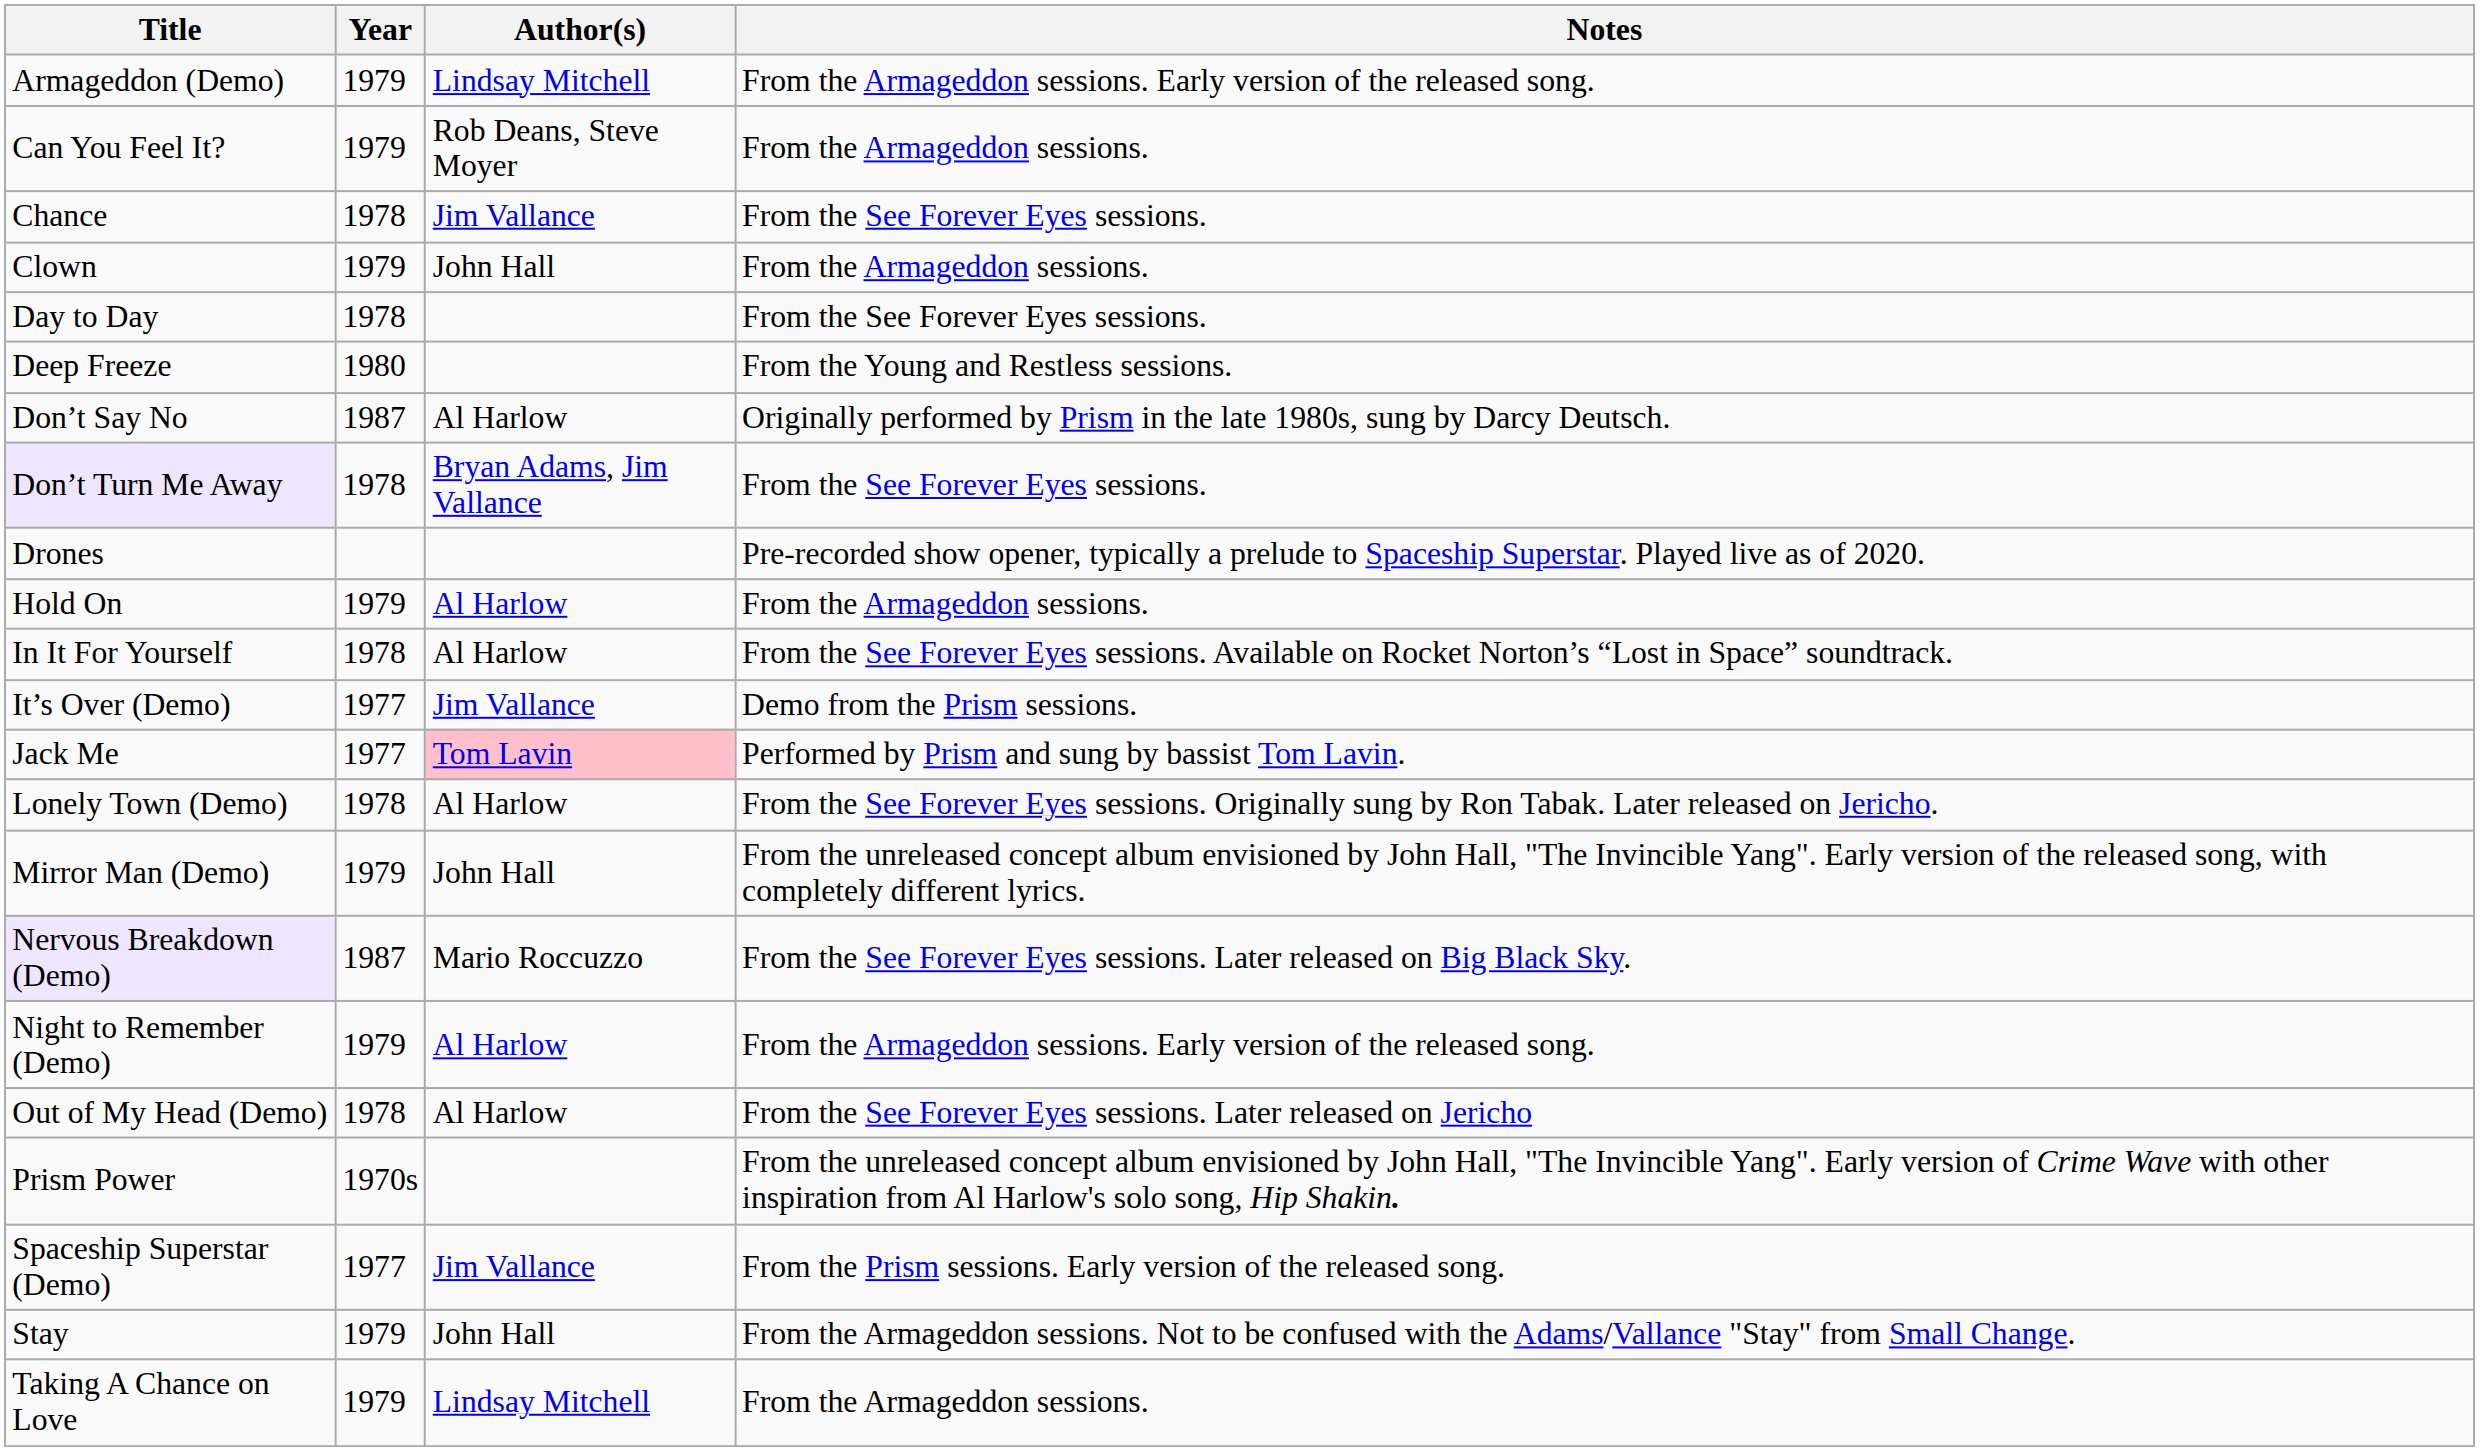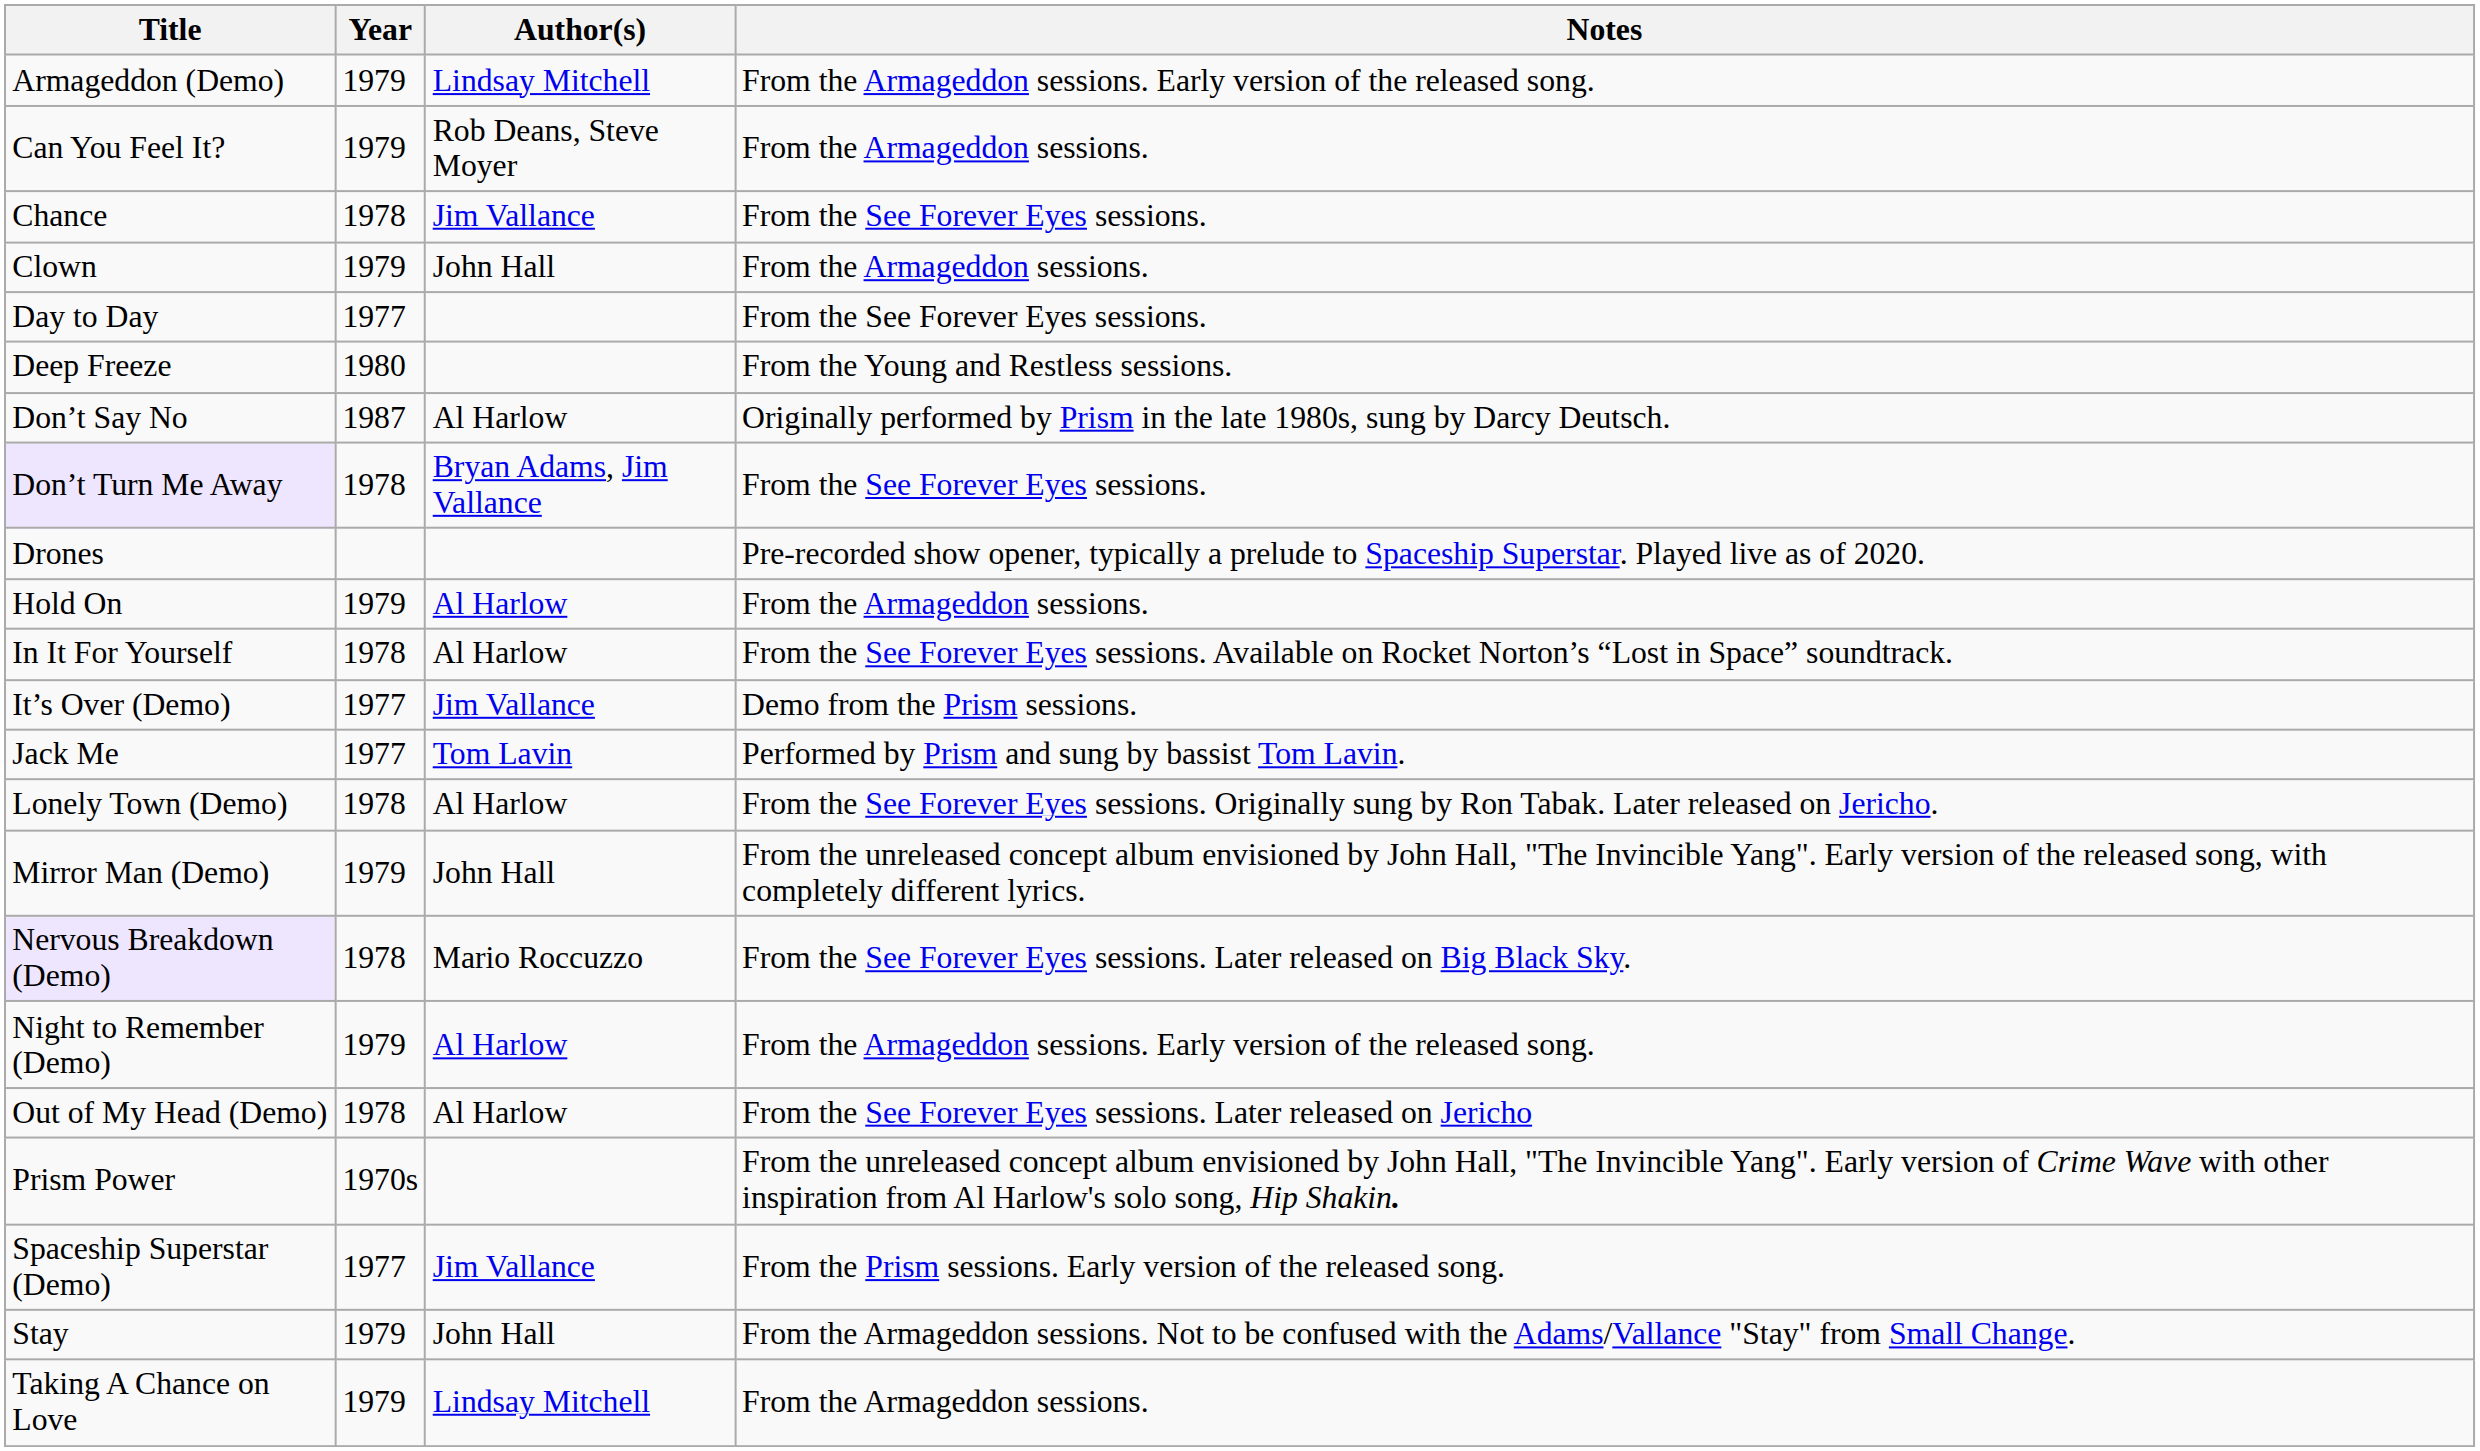Day to Day | Year: 1978 -> 1977
Jack Me | Author(s): pink background -> no background
Nervous Breakdown (Demo) | Year: 1987 -> 1978
